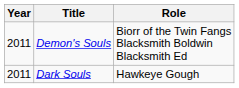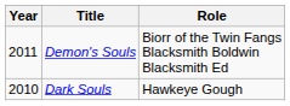Dark Souls | Year: 2011 -> 2010
